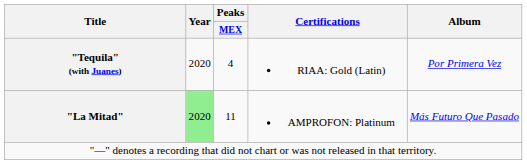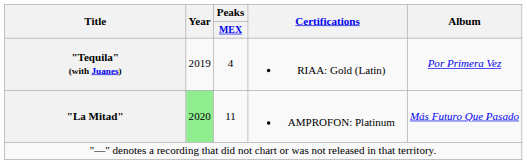"Tequila" (with Juanes) | Year: 2020 -> 2019
